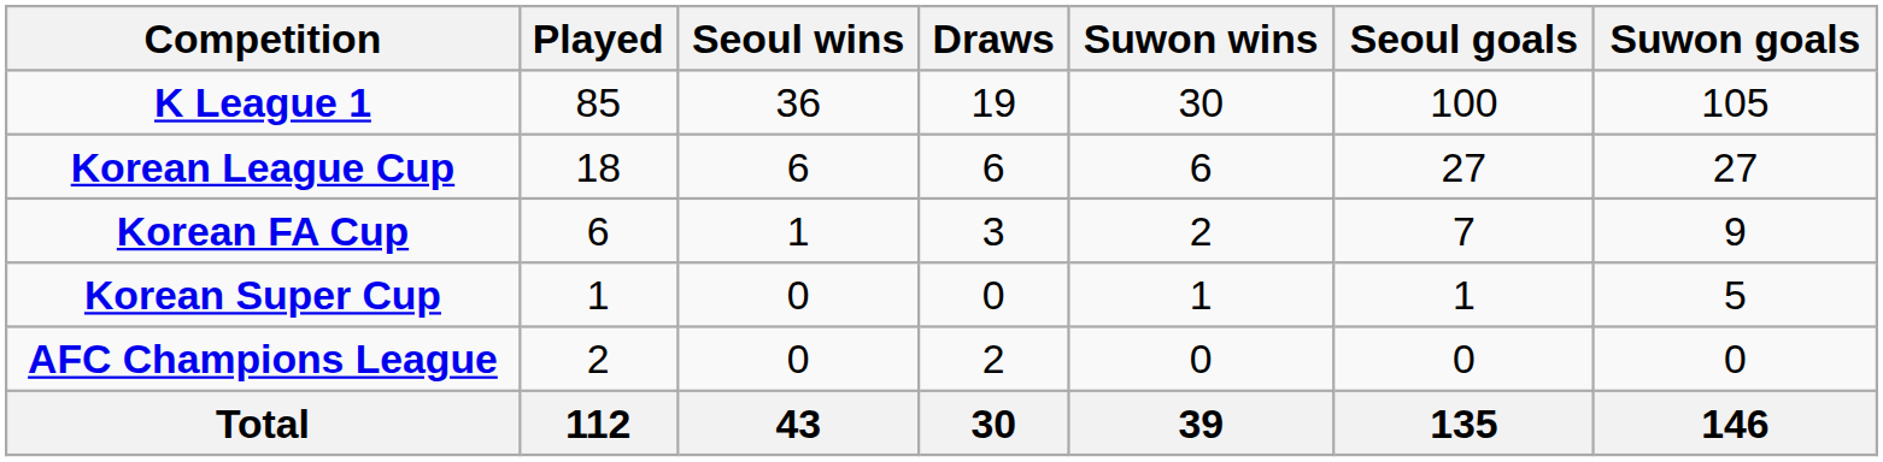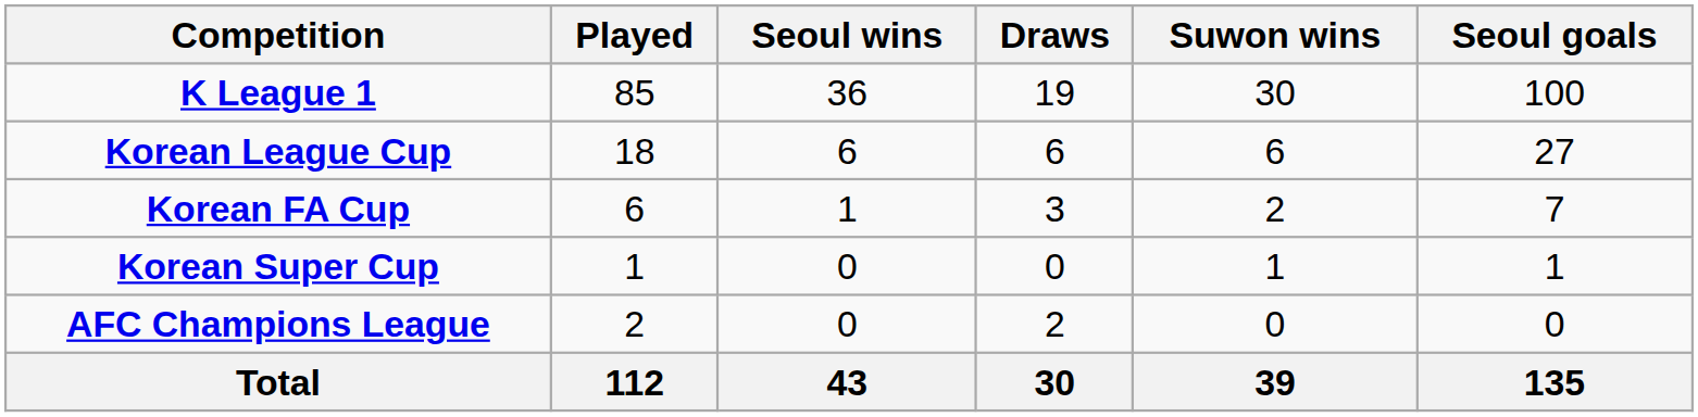- column: Suwon goals | 105 | 27 | 9 | 5 | 0 | 146
